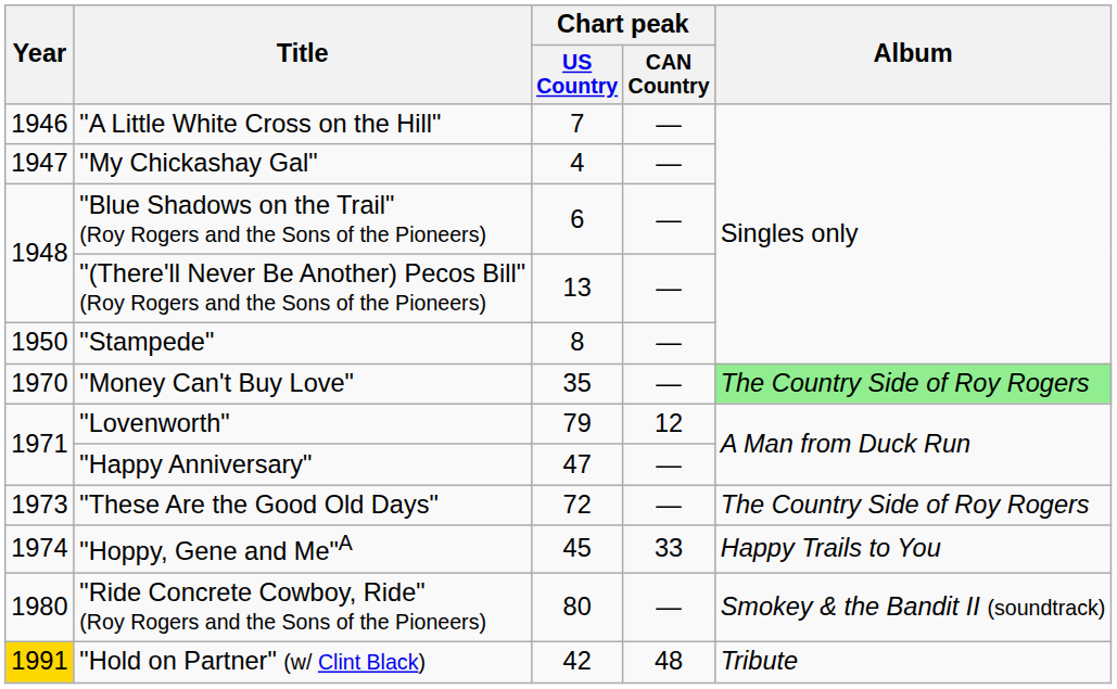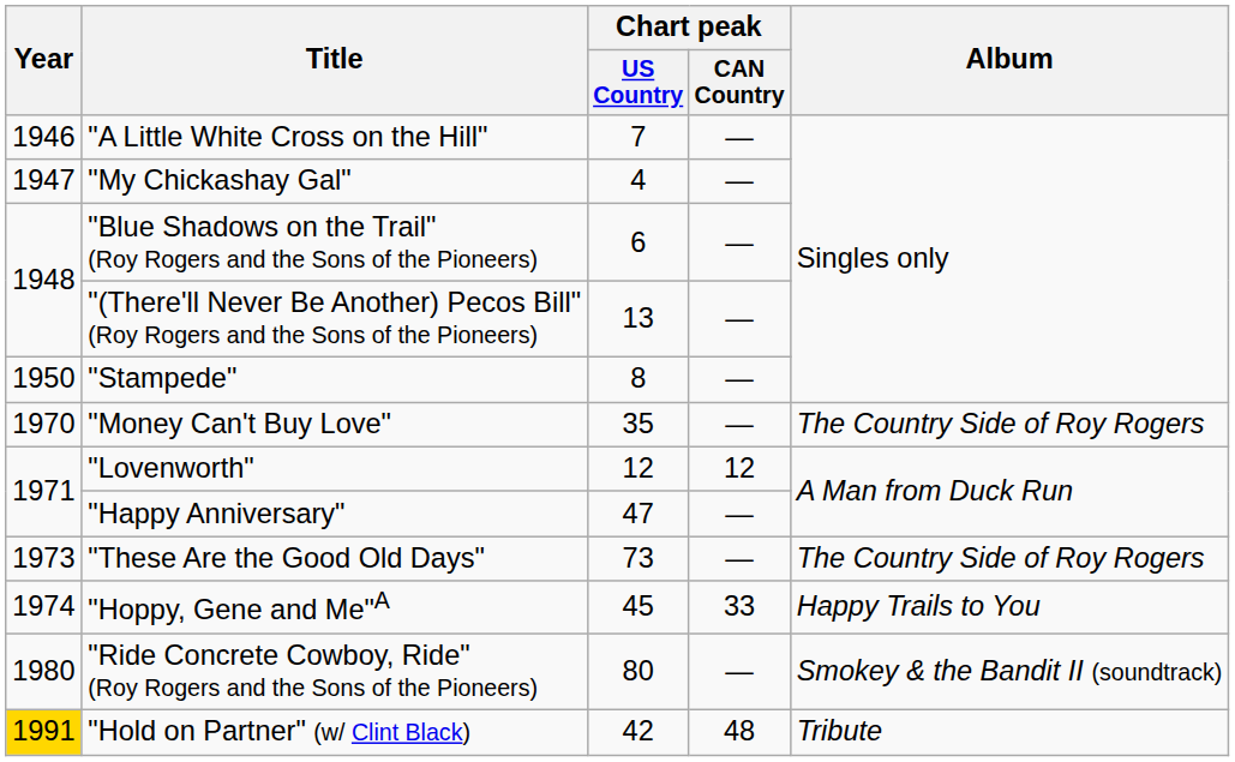"Money Can't Buy Love" | Album: lightgreen background -> no background
"Lovenworth" | Chart peak / US Country: 79 -> 12
"These Are the Good Old Days" | Chart peak / US Country: 72 -> 73
